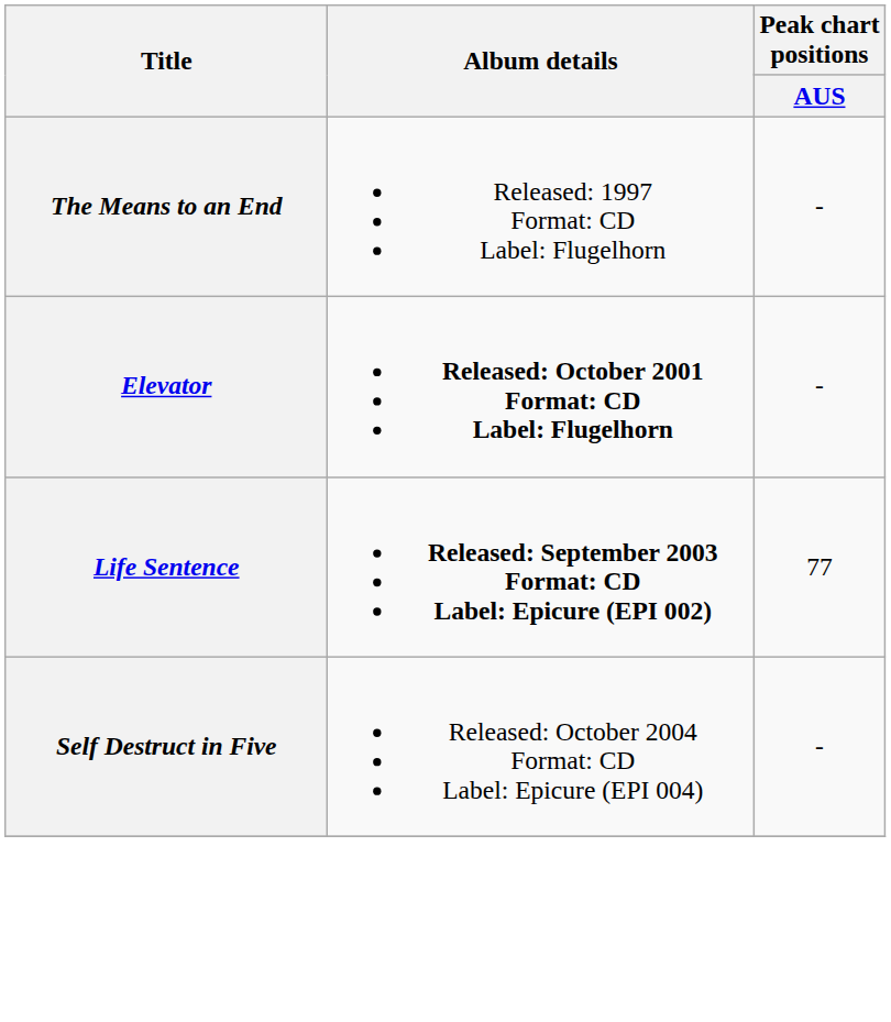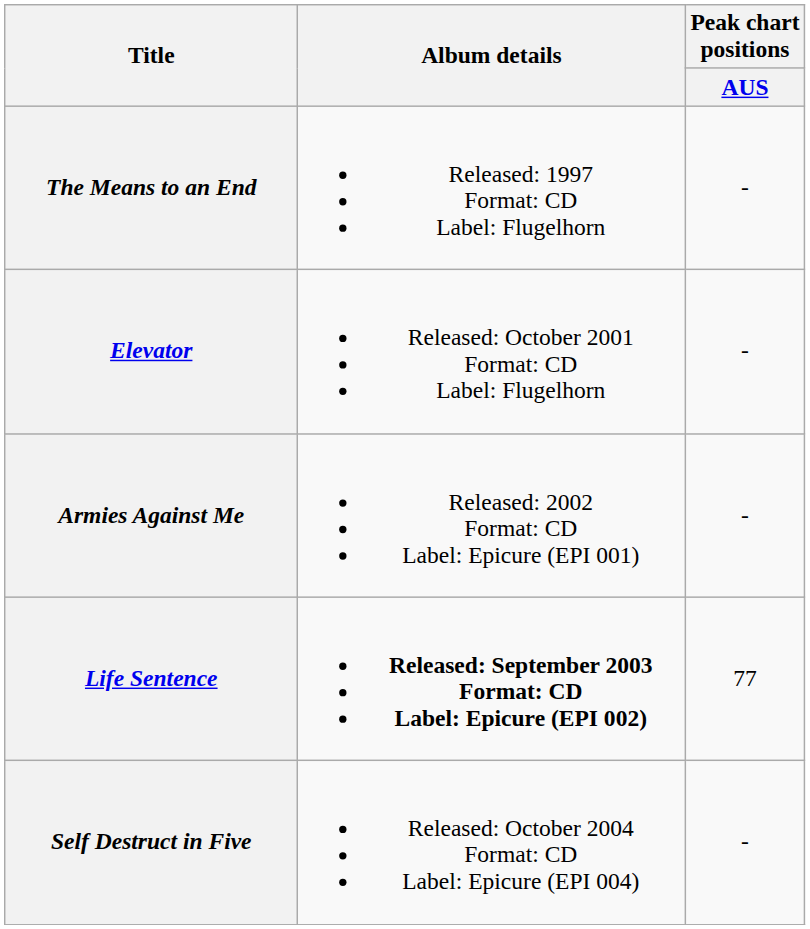Elevator | Album details: bold -> normal
+ row: Armies Against Me | Released: 2002 Format: CD Label: Epicure (EPI 001) | -
